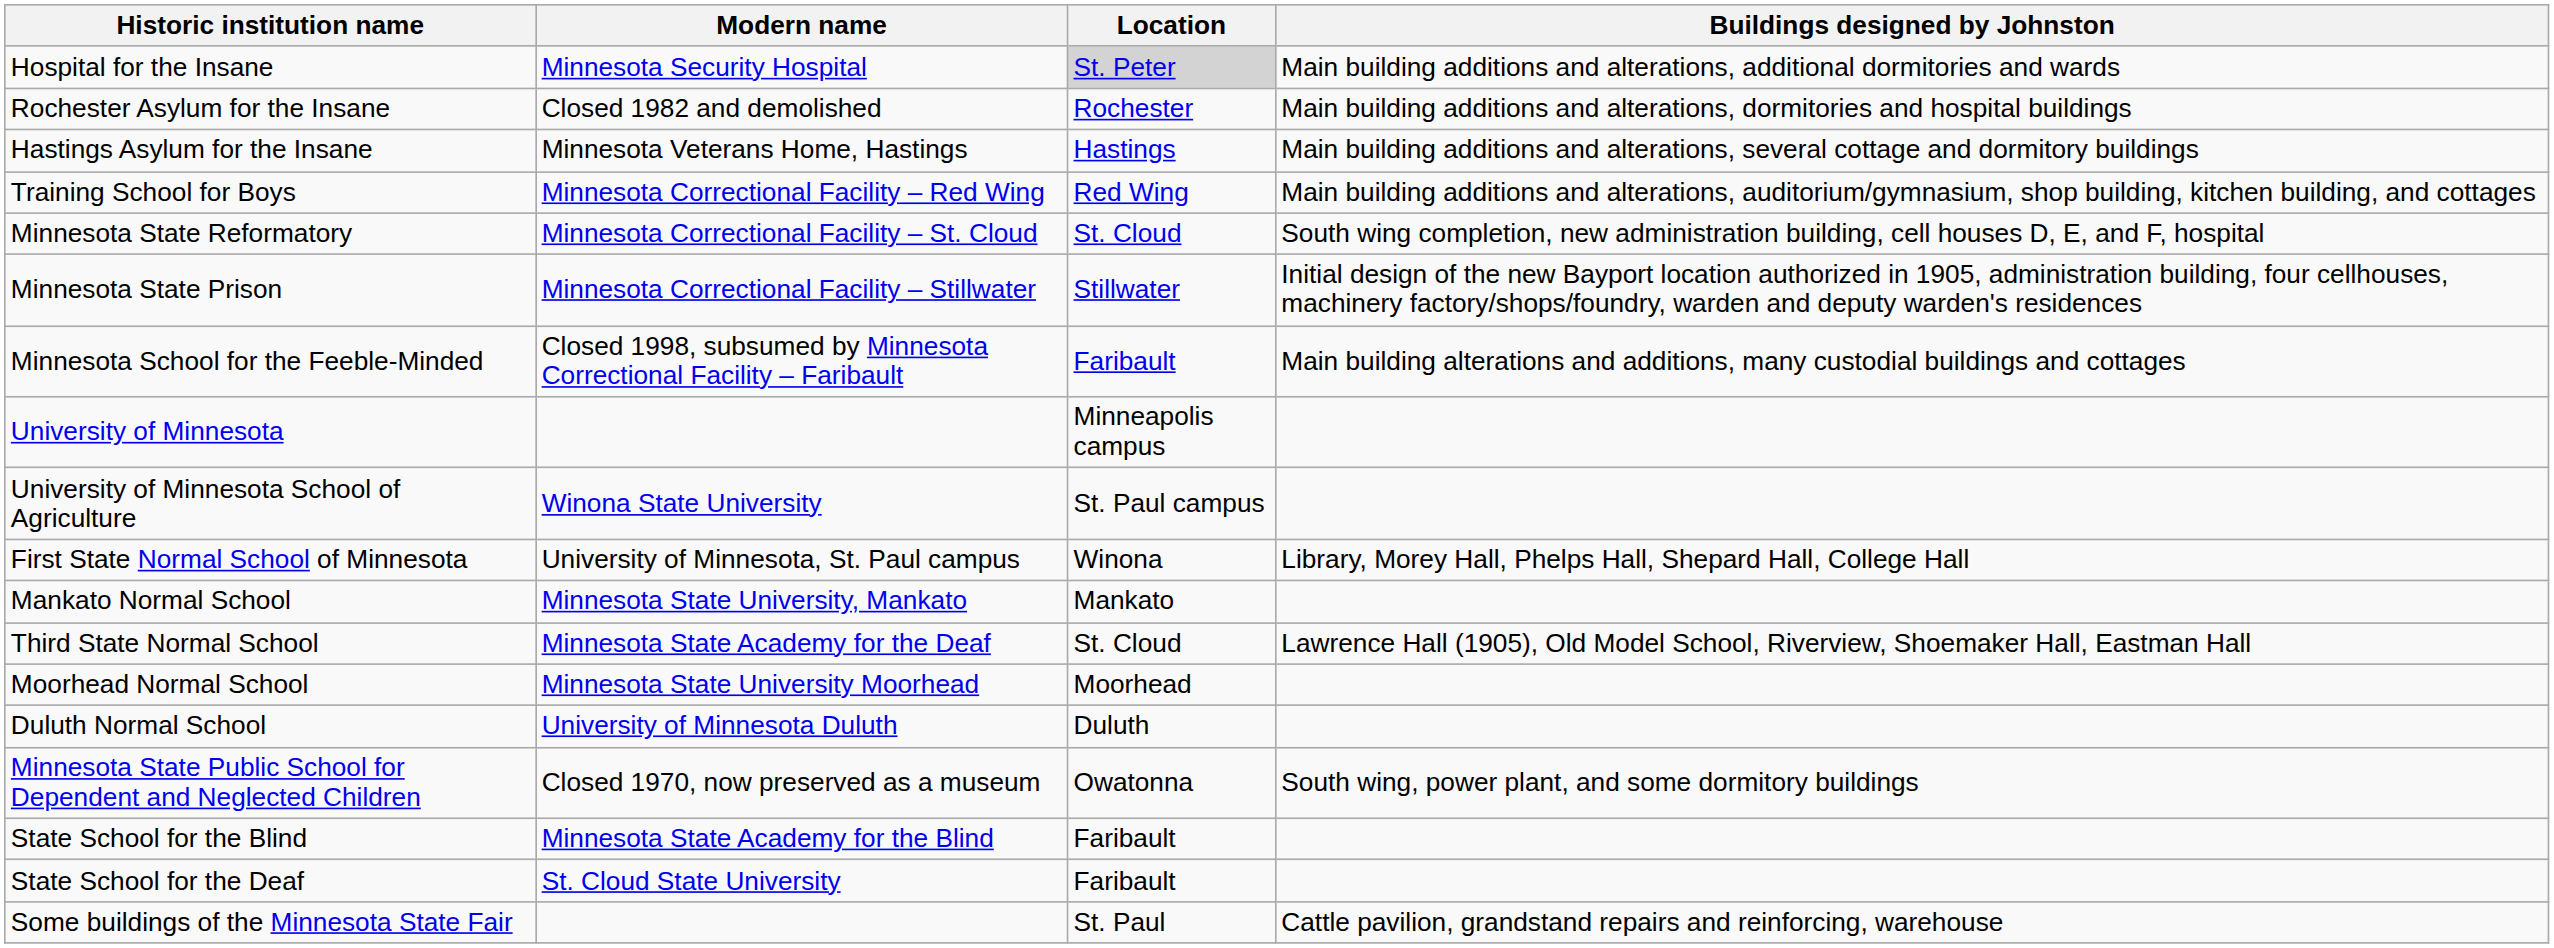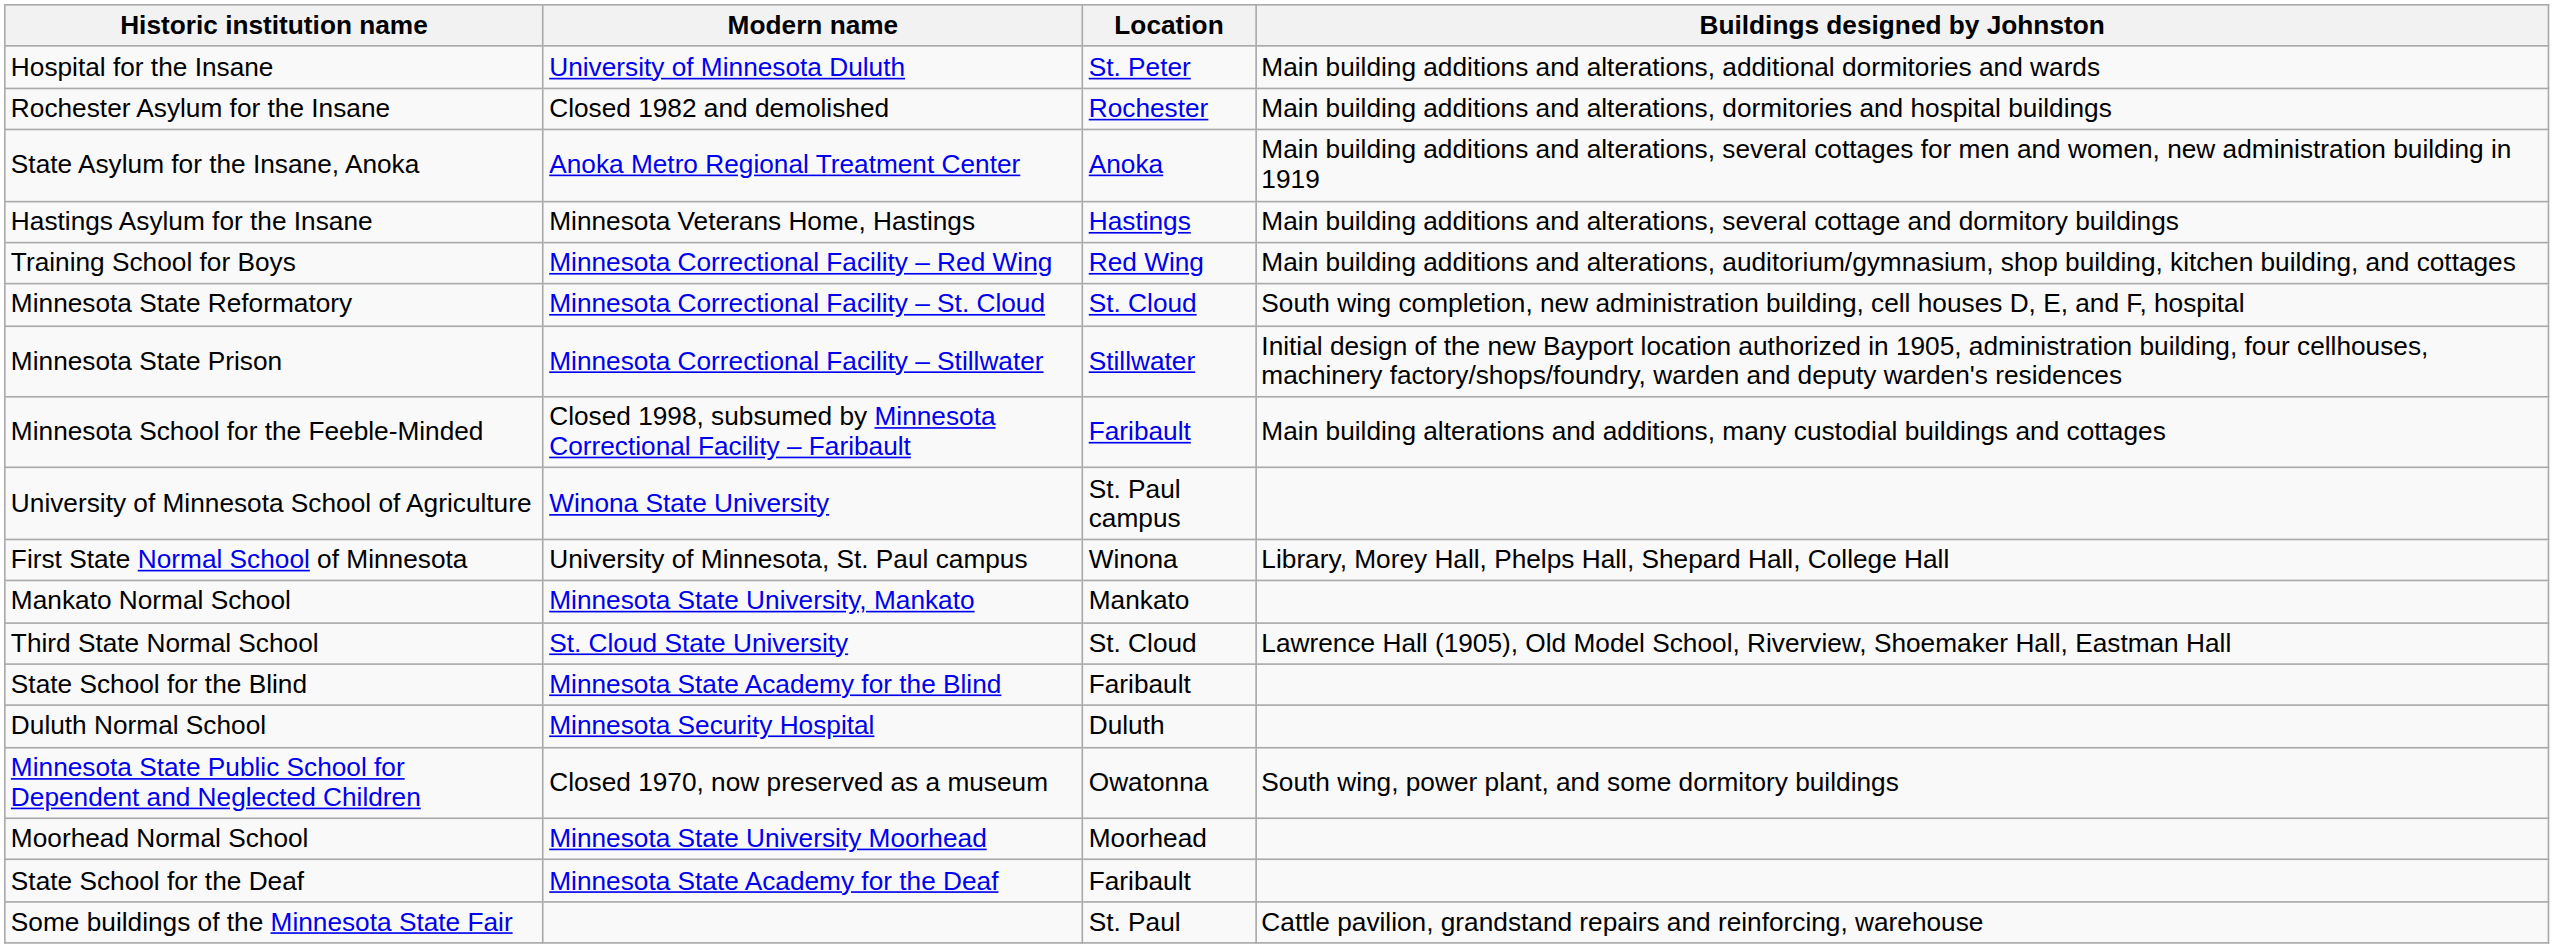Hospital for the Insane | Modern name: Minnesota Security Hospital -> University of Minnesota Duluth
Hospital for the Insane | Location: lightgrey background -> no background
+ row: State Asylum for the Insane, Anoka | Anoka Metro Regional Treatment Center | Anoka | Main building additions and alterations, several cottages for men and women, new administration building in 1919
- row: University of Minnesota | Minneapolis campus
Third State Normal School | Modern name: Minnesota State Academy for the Deaf -> St. Cloud State University
rows swapped: Moorhead Normal School <-> State School for the Blind
Duluth Normal School | Modern name: University of Minnesota Duluth -> Minnesota Security Hospital
State School for the Deaf | Modern name: St. Cloud State University -> Minnesota State Academy for the Deaf
